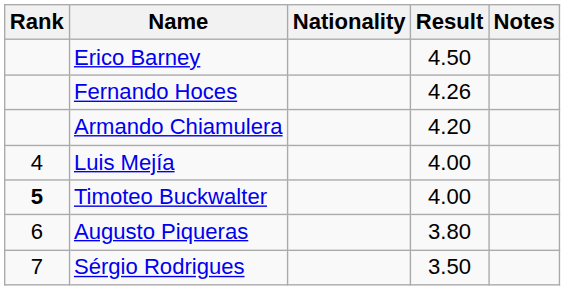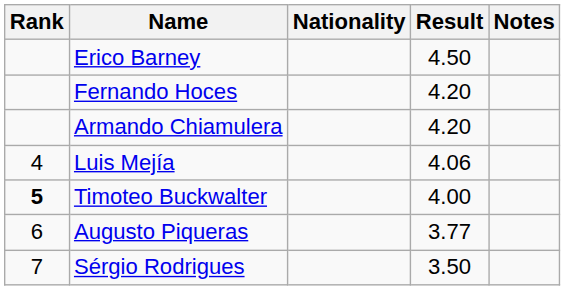Fernando Hoces | Result: 4.26 -> 4.20
Luis Mejía | Result: 4.00 -> 4.06
Augusto Piqueras | Result: 3.80 -> 3.77
